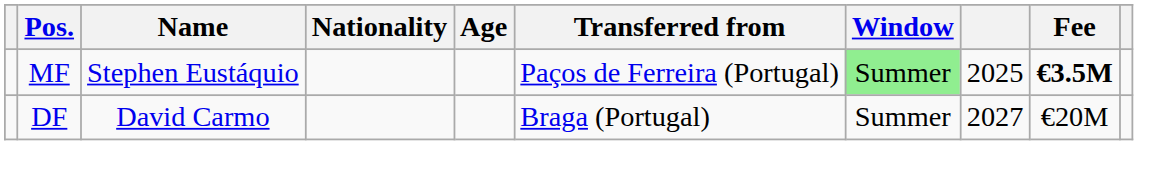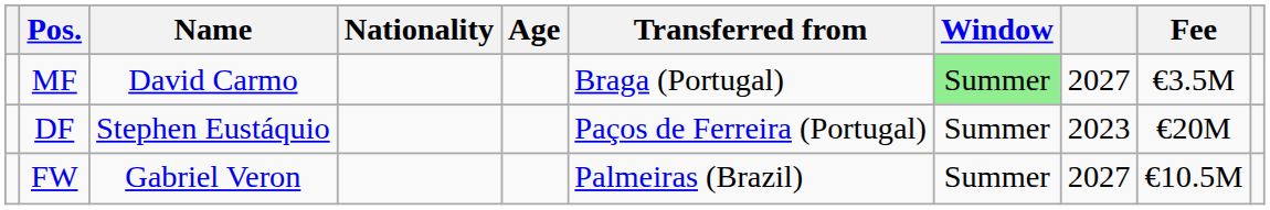MF | Name: Stephen Eustáquio -> David Carmo
MF | Transferred from: Paços de Ferreira (Portugal) -> Braga (Portugal)
MF | column 8: 2025 -> 2027
MF | Fee: bold -> normal
DF | Name: David Carmo -> Stephen Eustáquio
DF | Transferred from: Braga (Portugal) -> Paços de Ferreira (Portugal)
DF | column 8: 2027 -> 2023
+ row: FW | Gabriel Veron | Palmeiras (Brazil) | Summer | 2027 | €10.5M
